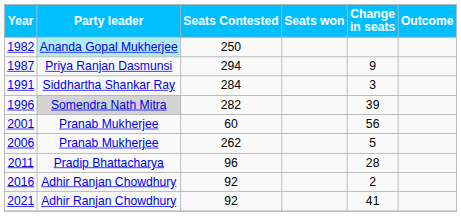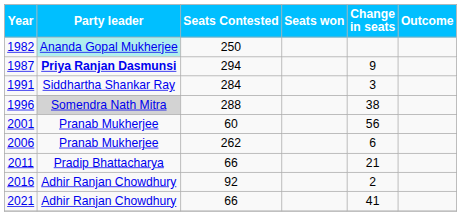1987 | Party leader: normal -> bold
1996 | Seats Contested: 282 -> 288
1996 | Change in seats: 39 -> 38
2006 | Change in seats: 5 -> 6
2011 | Seats Contested: 96 -> 66
2011 | Change in seats: 28 -> 21
2021 | Seats Contested: 92 -> 66
